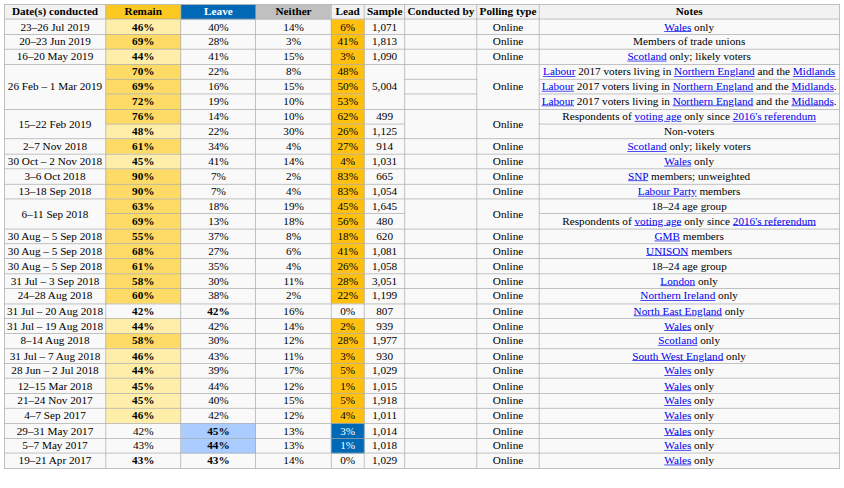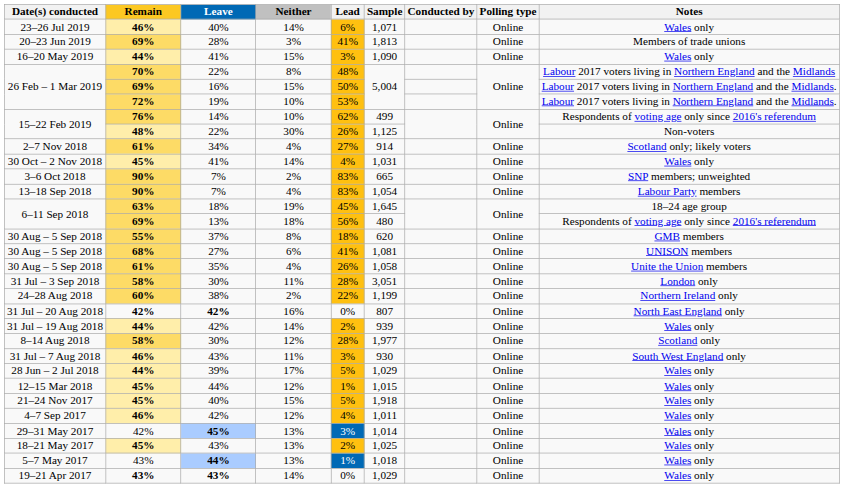16–20 May 2019 | Notes: Scotland only; likely voters -> Wales only
30 Aug – 5 Sep 2018 / 35% | Notes: 18–24 age group -> Unite the Union members
+ row: 18–21 May 2017 | 45% | 43% | 13% | 2% | 1,025 | Online | Wales only
